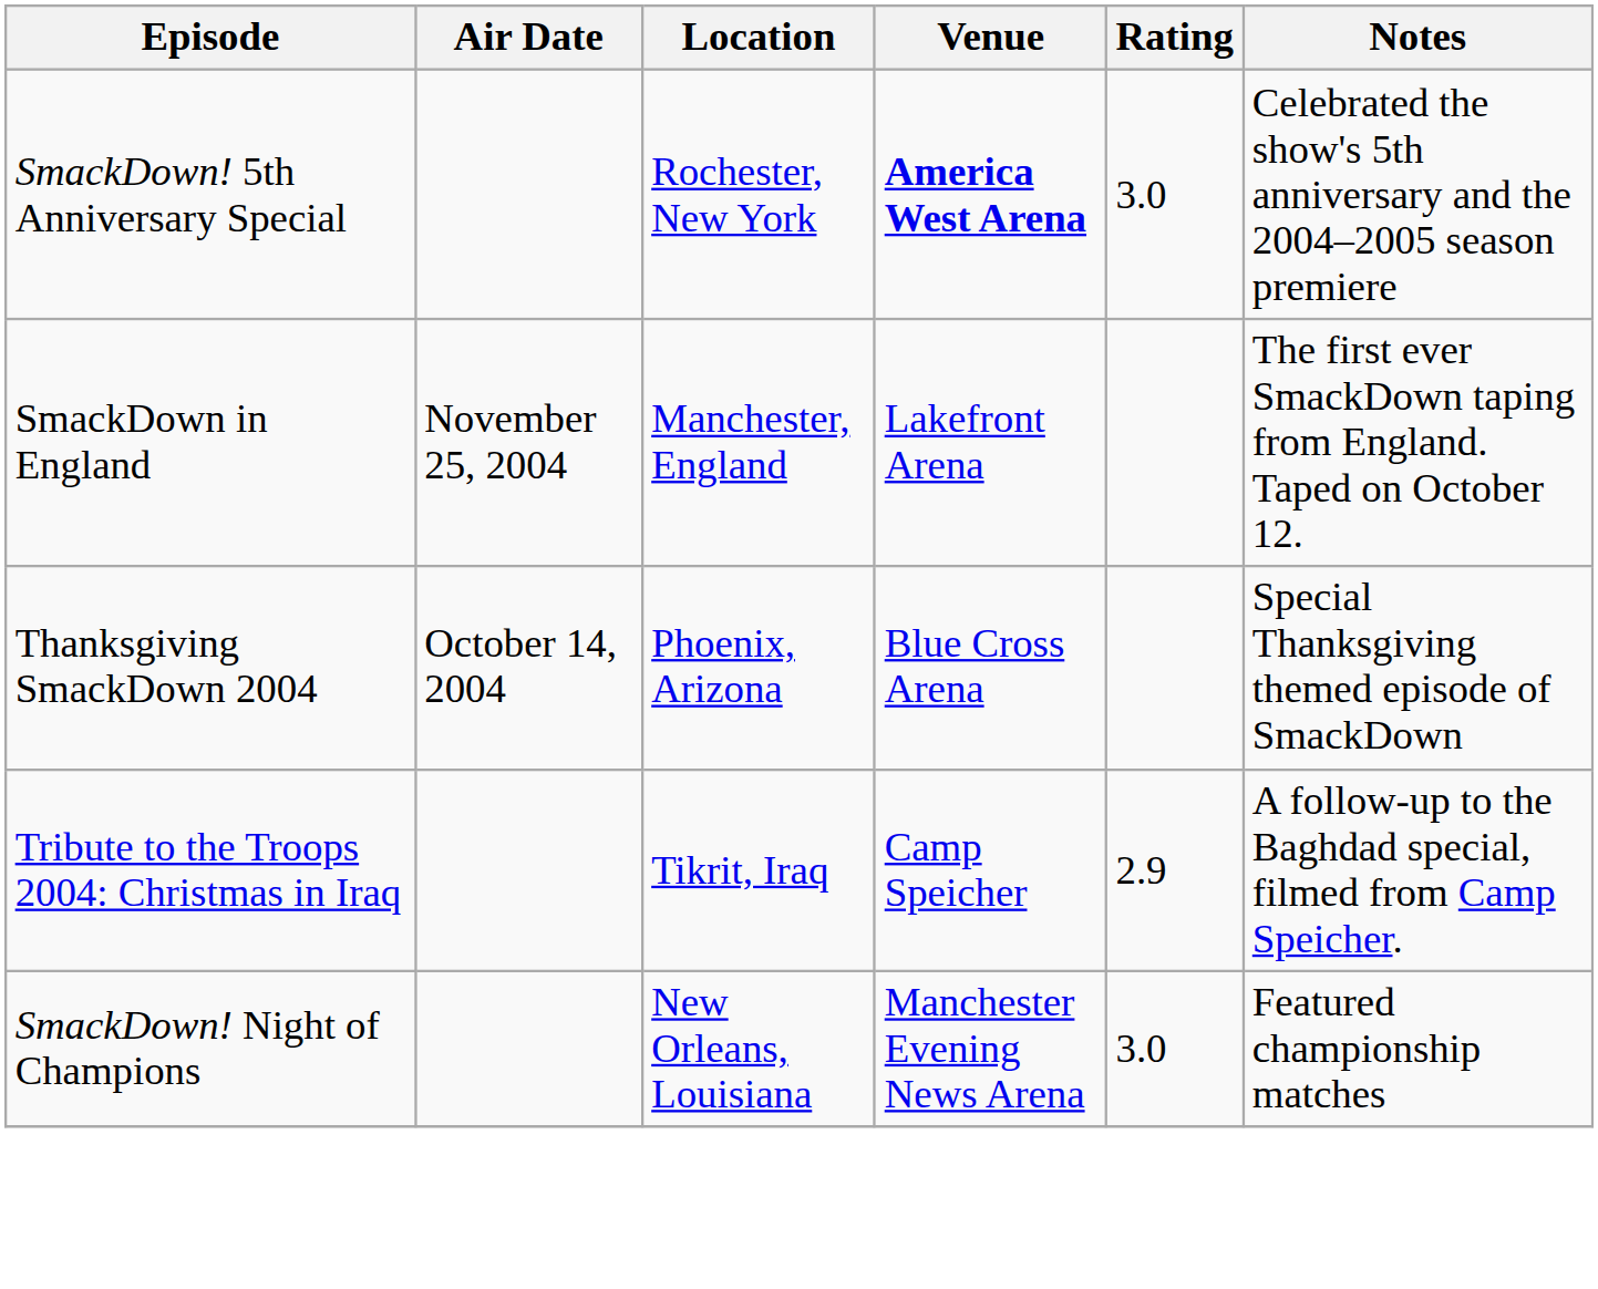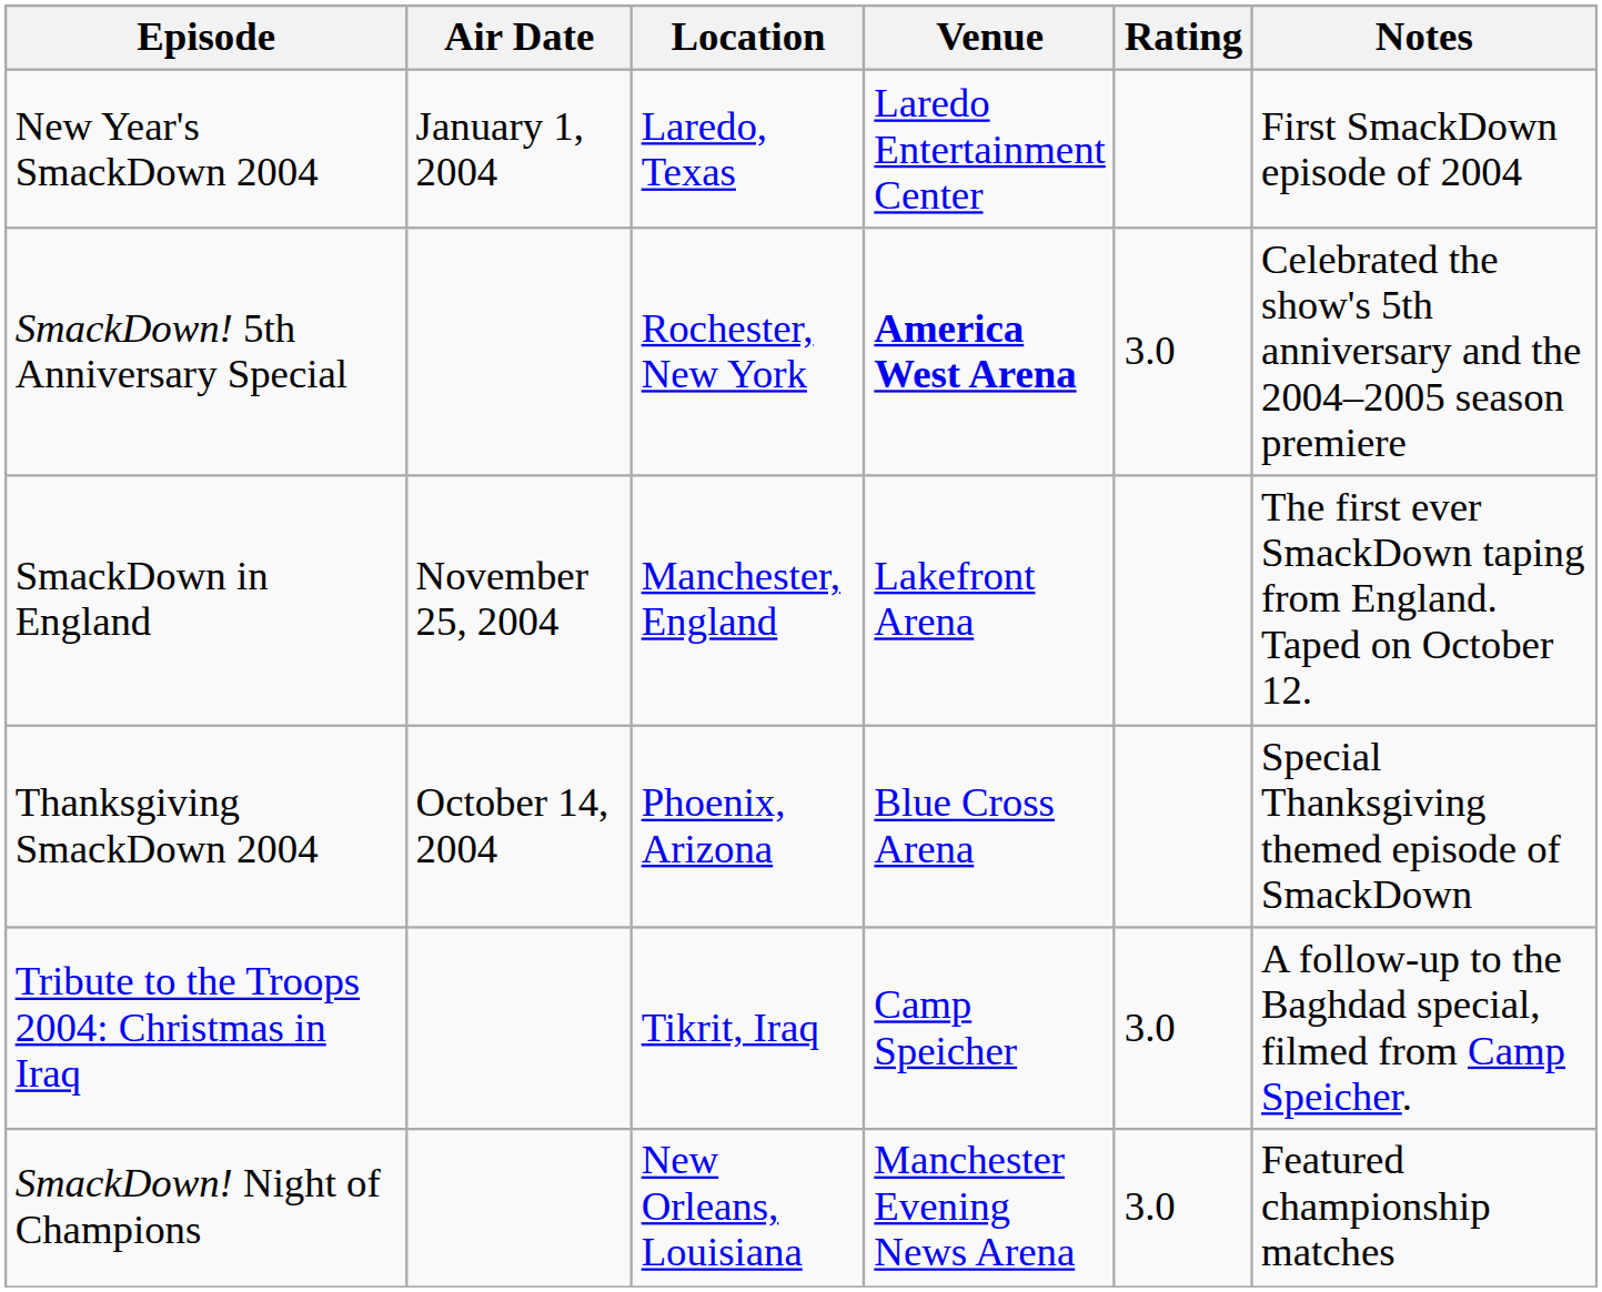+ row: New Year's SmackDown 2004 | January 1, 2004 | Laredo, Texas | Laredo Entertainment Center | First SmackDown episode of 2004
Tribute to the Troops 2004: Christmas in Iraq | Rating: 2.9 -> 3.0
